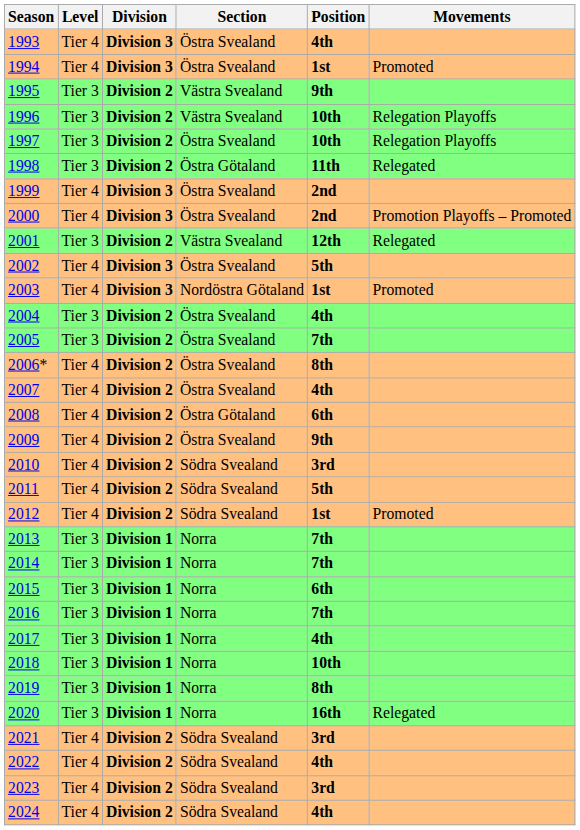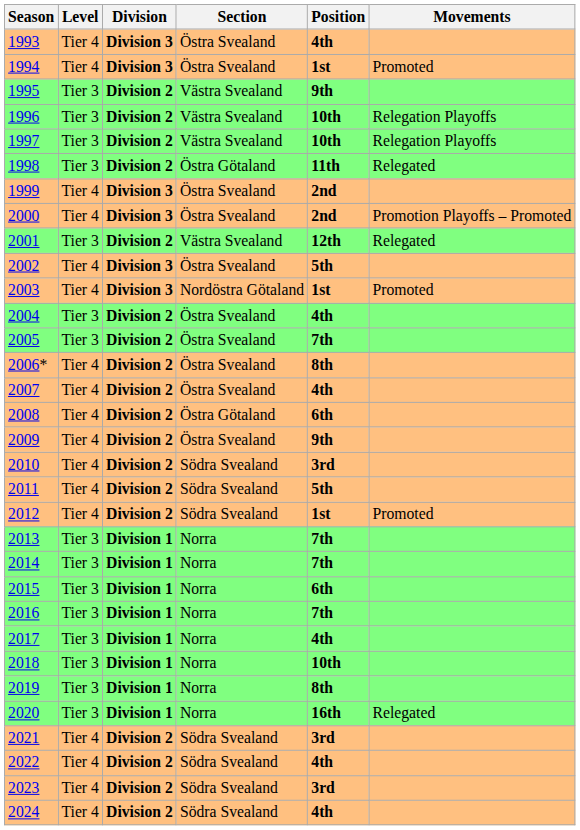1997 | Section: Östra Svealand -> Västra Svealand
